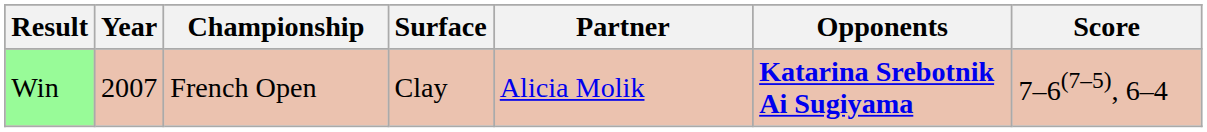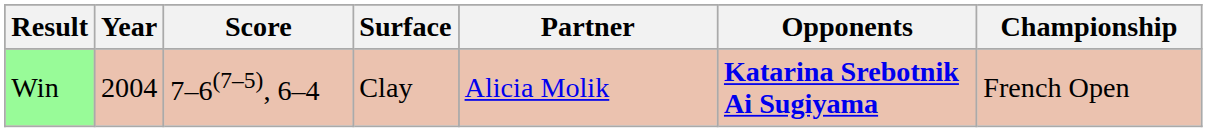columns swapped: Championship <-> Score
Win | Year: 2007 -> 2004
